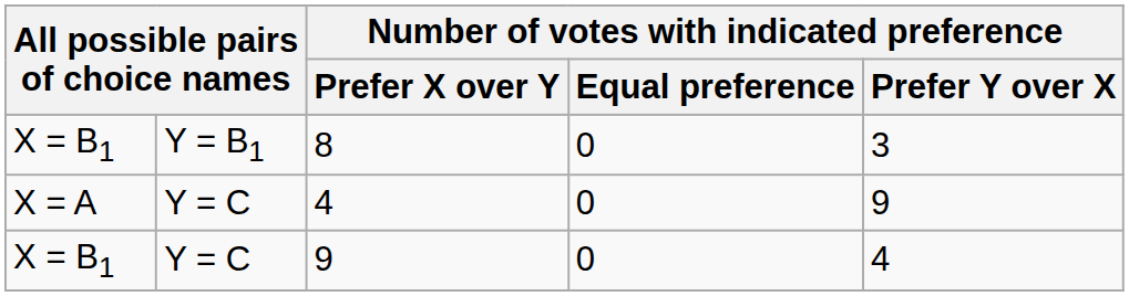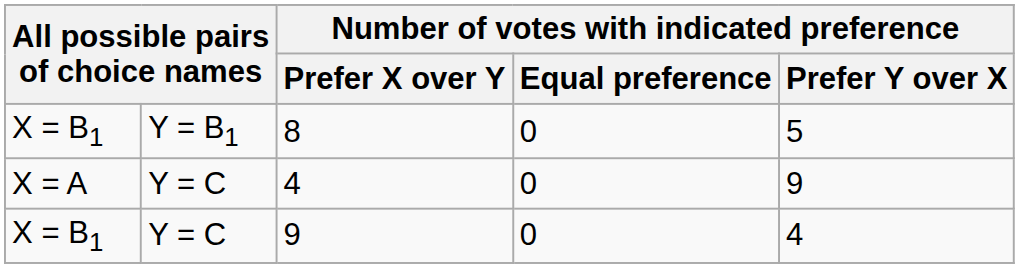8 | Number of votes with indicated preference / Prefer Y over X: 3 -> 5
